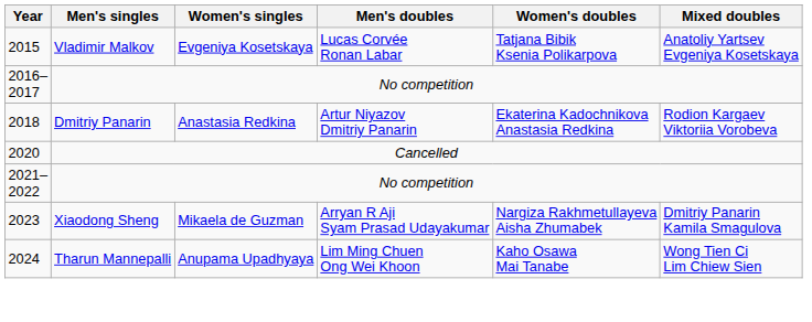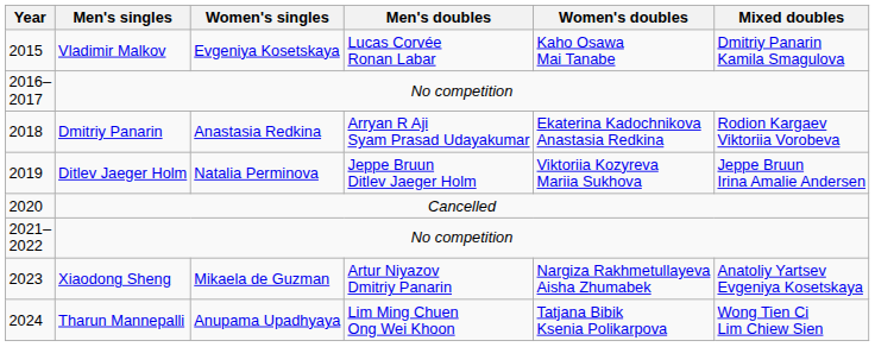2015 | Women's doubles: Tatjana Bibik Ksenia Polikarpova -> Kaho Osawa Mai Tanabe
2015 | Mixed doubles: Anatoliy Yartsev Evgeniya Kosetskaya -> Dmitriy Panarin Kamila Smagulova
2018 | Men's doubles: Artur Niyazov Dmitriy Panarin -> Arryan R Aji Syam Prasad Udayakumar
+ row: 2019 | Ditlev Jaeger Holm | Natalia Perminova | Jeppe Bruun Ditlev Jaeger Holm | Viktoriia Kozyreva Mariia Sukhova | Jeppe Bruun Irina Amalie Andersen
2023 | Men's doubles: Arryan R Aji Syam Prasad Udayakumar -> Artur Niyazov Dmitriy Panarin
2023 | Mixed doubles: Dmitriy Panarin Kamila Smagulova -> Anatoliy Yartsev Evgeniya Kosetskaya
2024 | Women's doubles: Kaho Osawa Mai Tanabe -> Tatjana Bibik Ksenia Polikarpova
